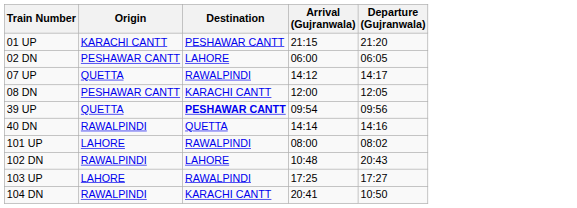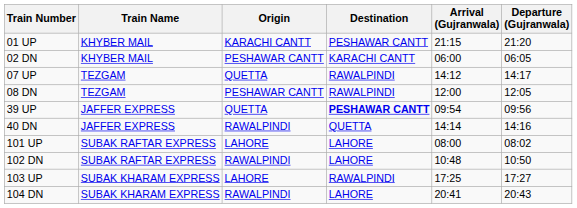+ column: Train Name | KHYBER MAIL | KHYBER MAIL | TEZGAM | TEZGAM | JAFFER EXPRESS | JAFFER EXPRESS | SUBAK RAFTAR EXPRESS | SUBAK RAFTAR EXPRESS | SUBAK KHARAM EXPRESS | SUBAK KHARAM EXPRESS
02 DN | Destination: LAHORE -> KARACHI CANTT
08 DN | Destination: KARACHI CANTT -> RAWALPINDI
101 UP | Destination: RAWALPINDI -> LAHORE
102 DN | Departure (Gujranwala): 20:43 -> 10:50
104 DN | Destination: KARACHI CANTT -> LAHORE
104 DN | Departure (Gujranwala): 10:50 -> 20:43
